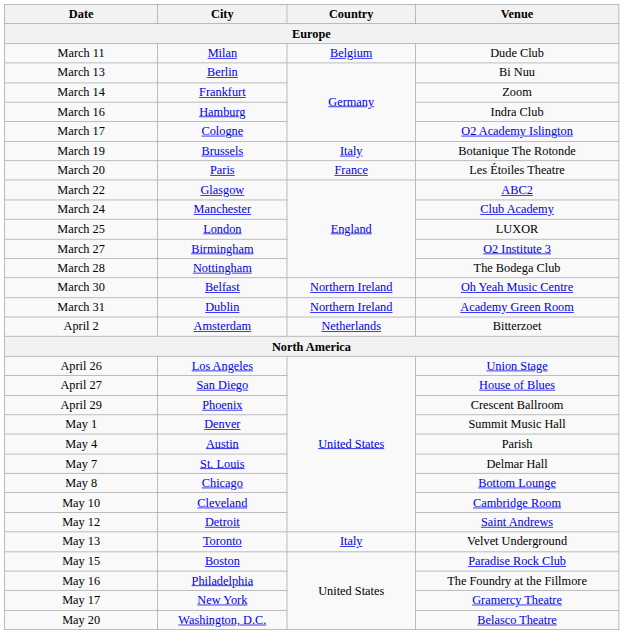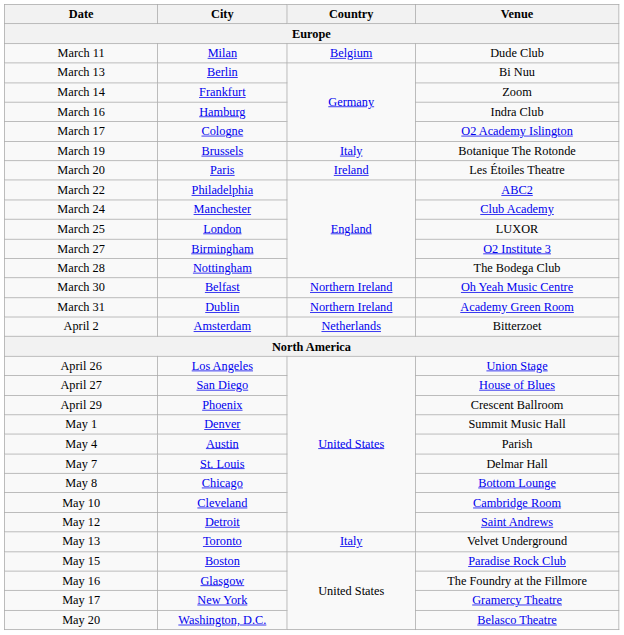March 20 | Country: France -> Ireland
March 22 | City: Glasgow -> Philadelphia
May 16 | City: Philadelphia -> Glasgow
